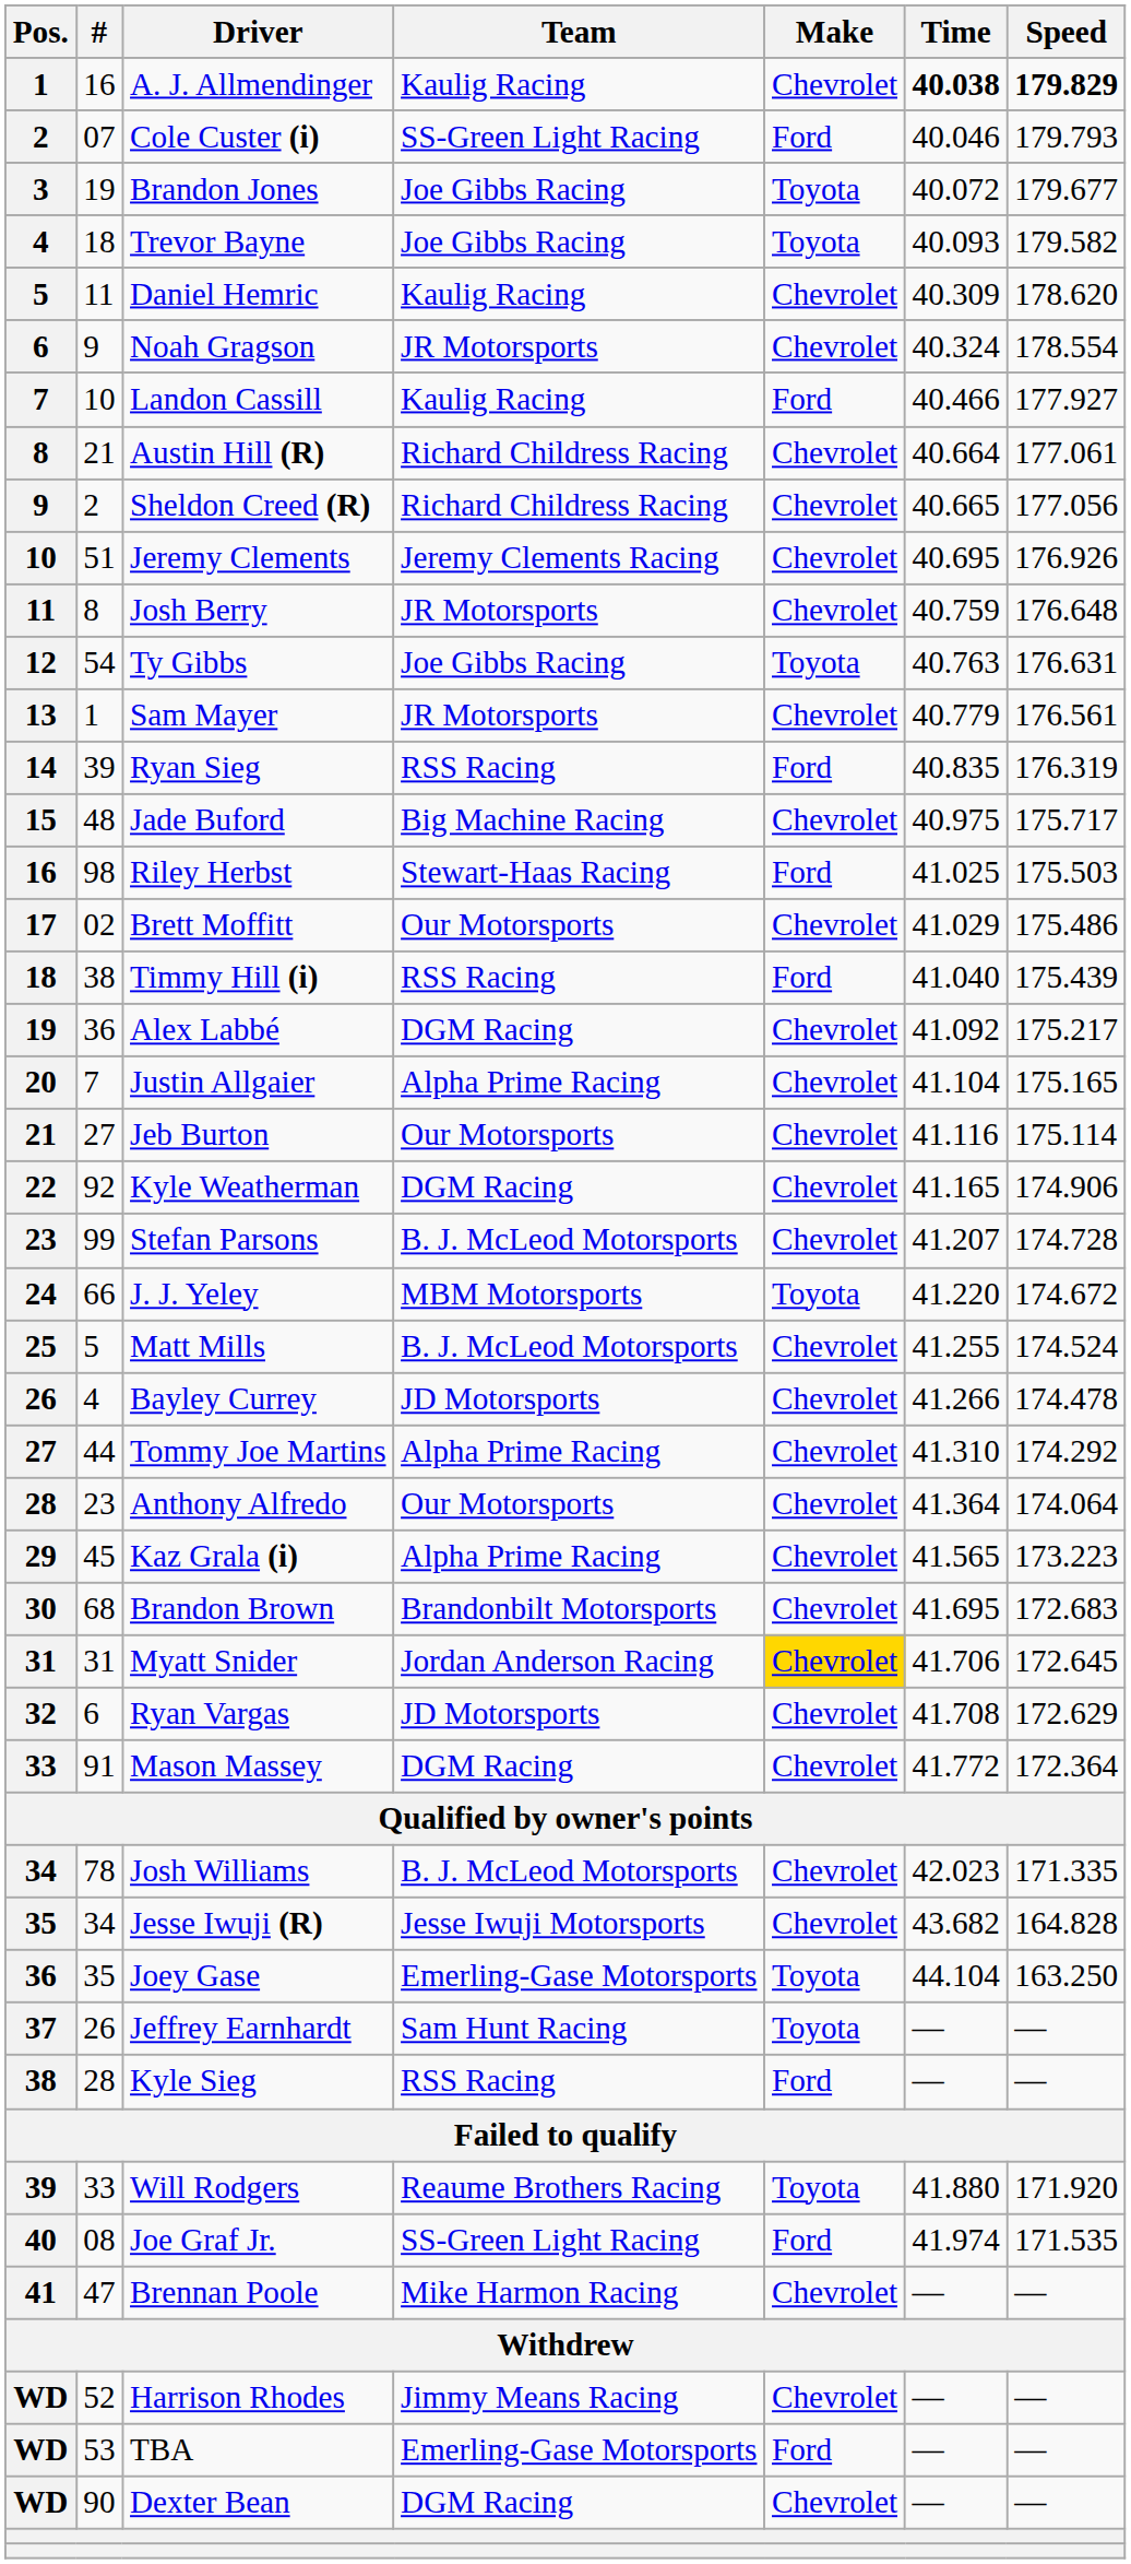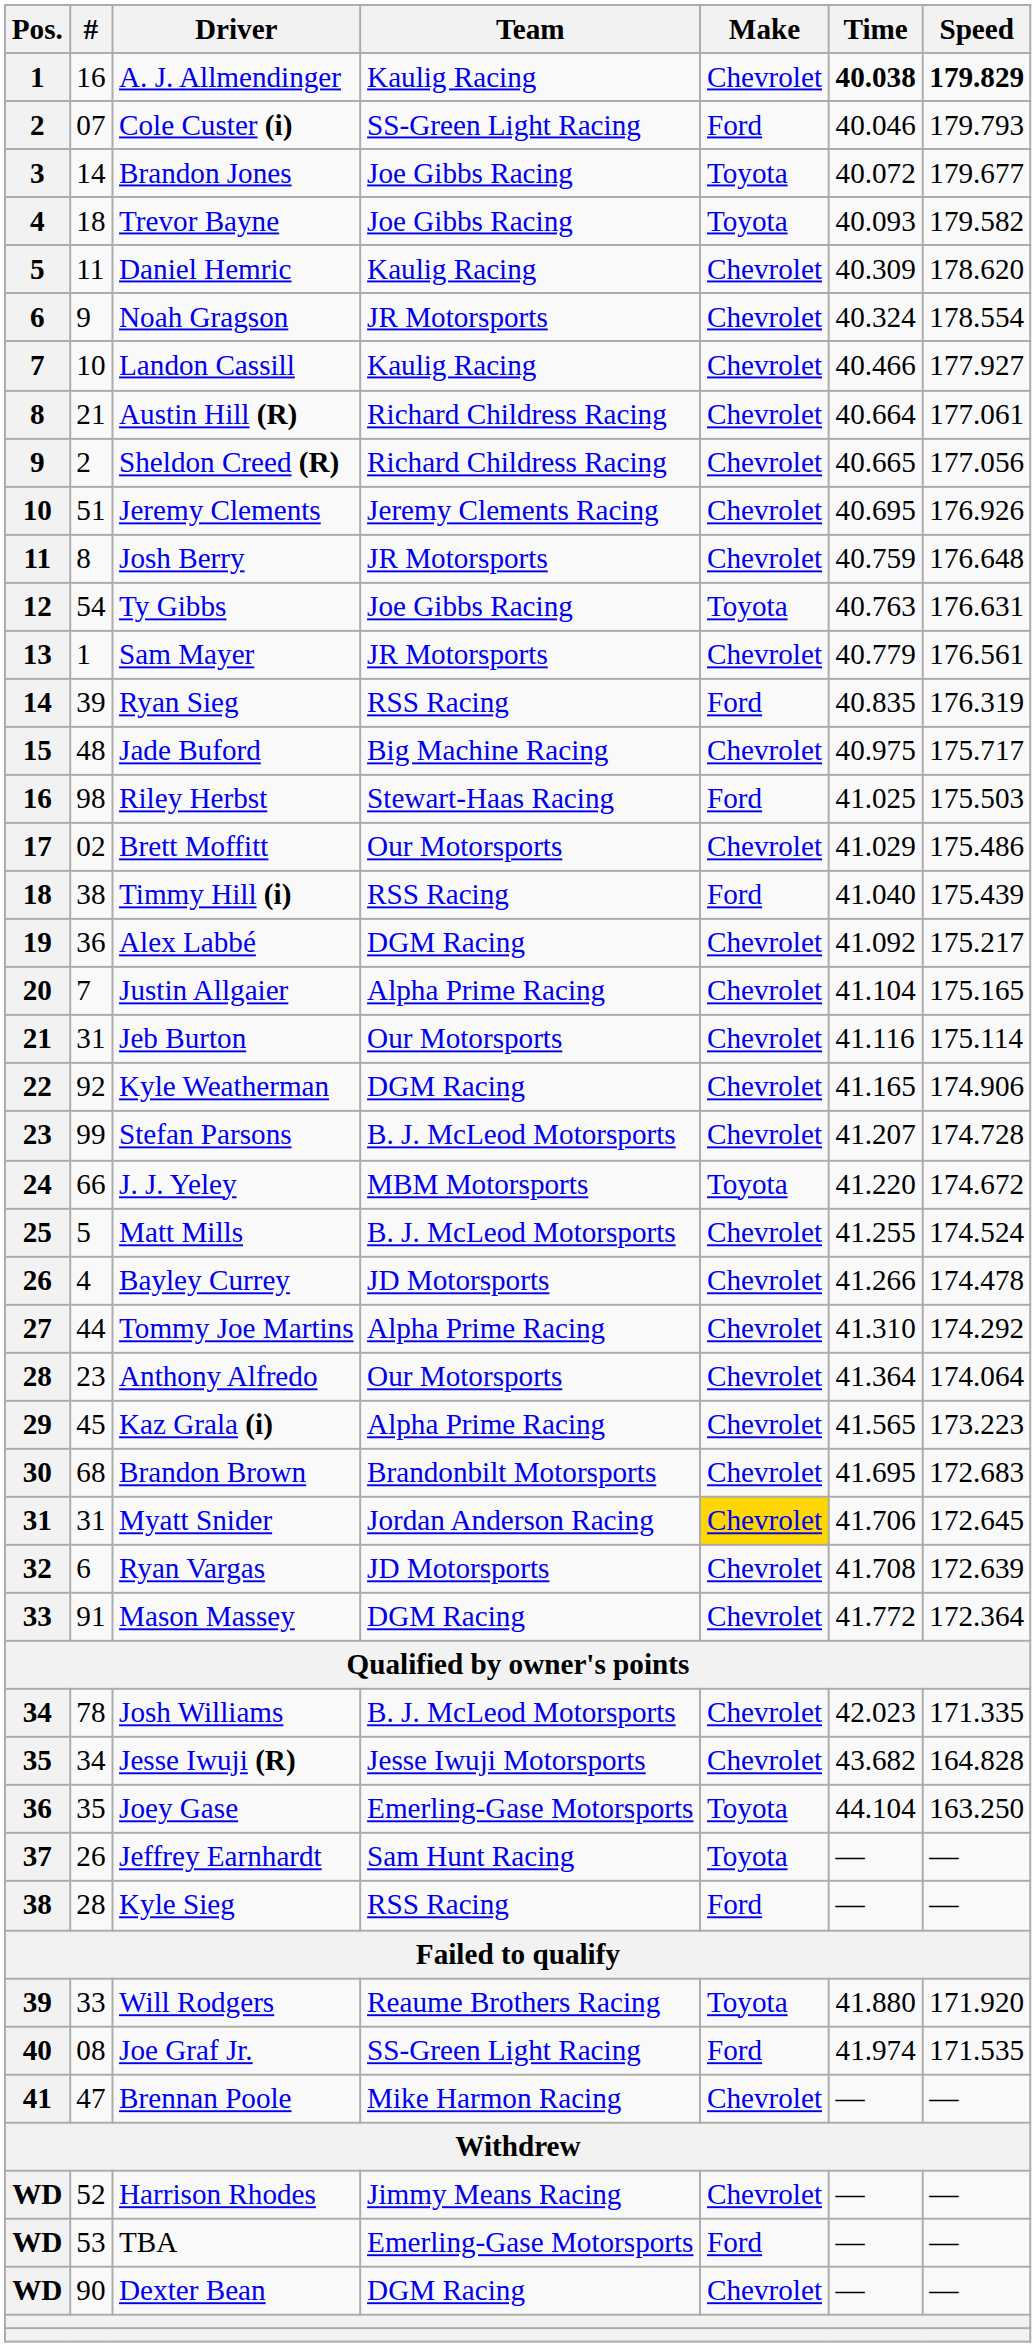Brandon Jones | #: 19 -> 14
Landon Cassill | Make: Ford -> Chevrolet
Jeb Burton | #: 27 -> 31
Ryan Vargas | Speed: 172.629 -> 172.639
